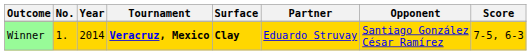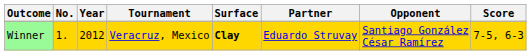Winner | Year: 2014 -> 2012
Winner | Tournament: bold -> normal
